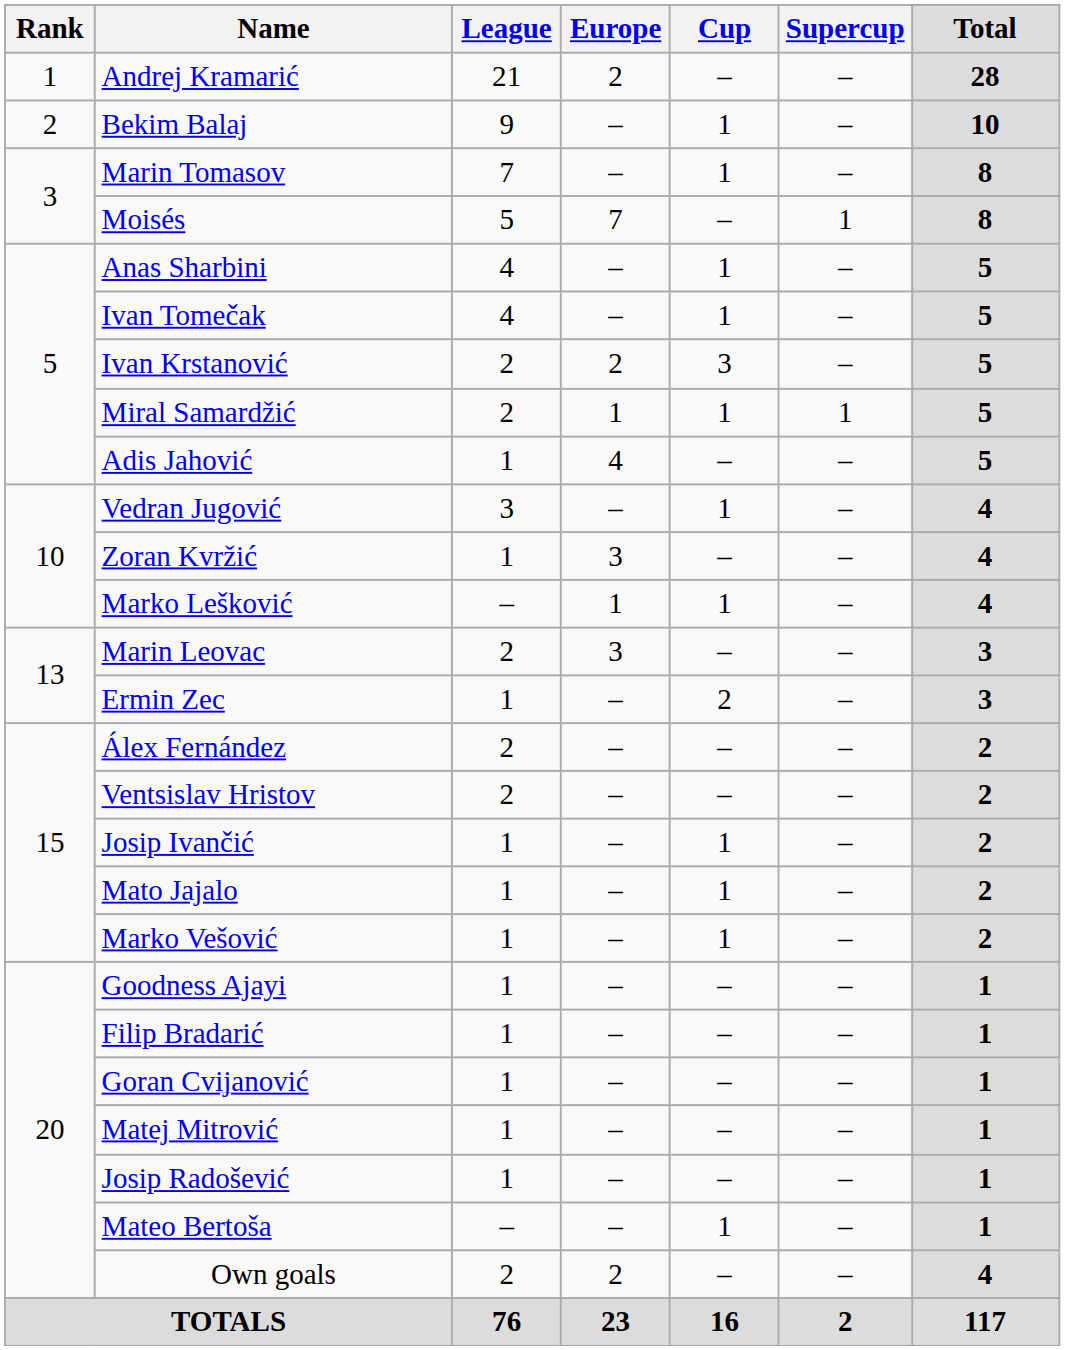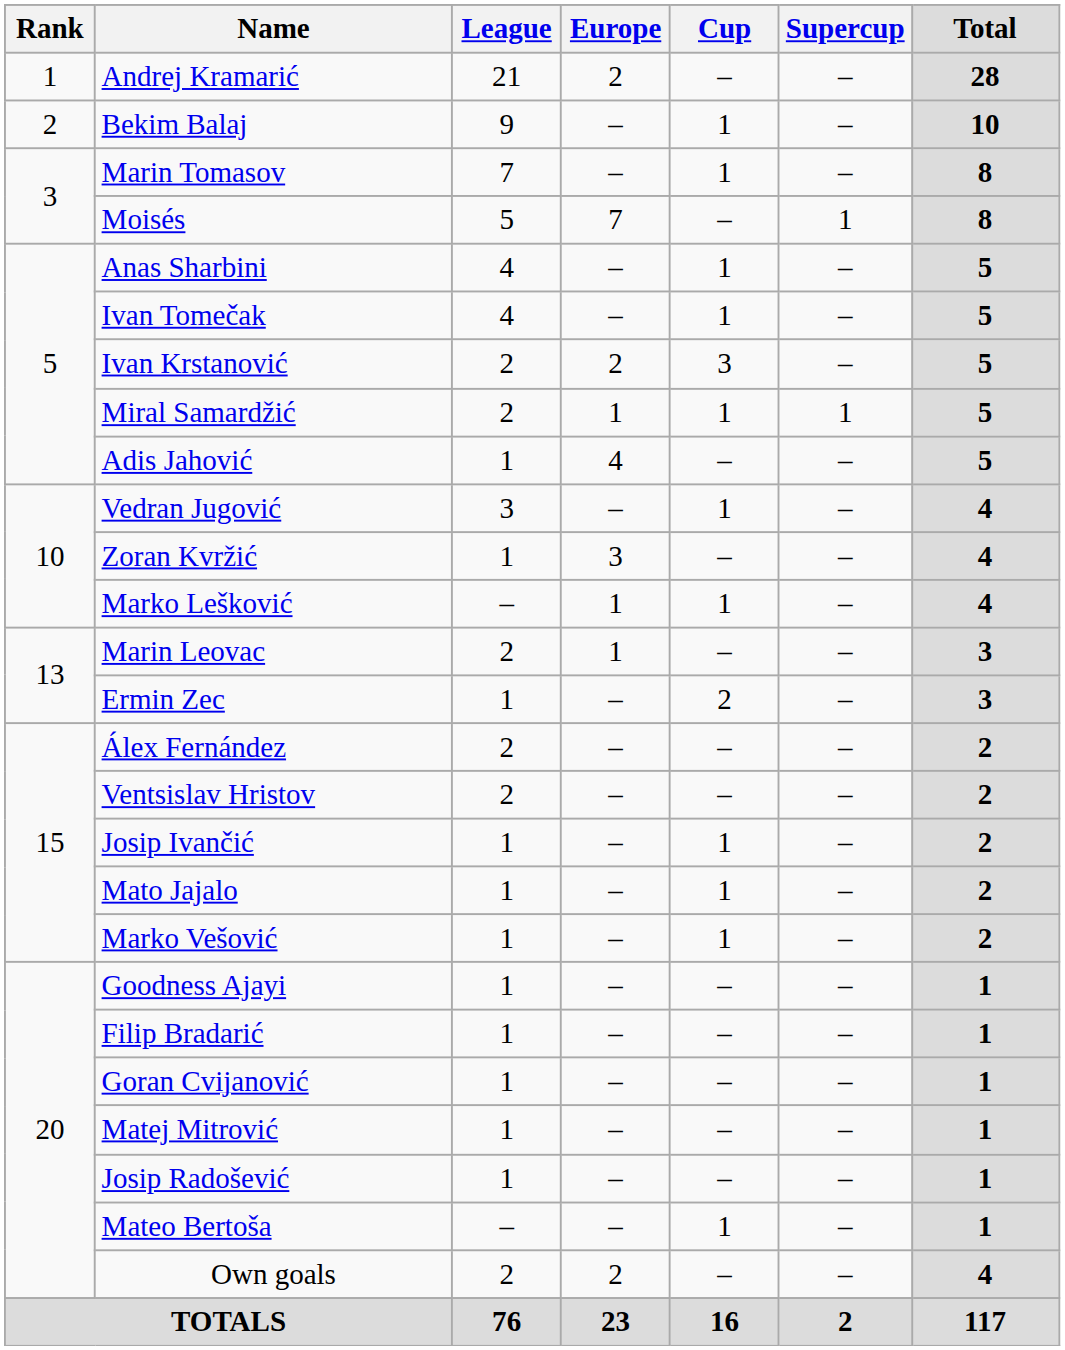Marin Leovac | Europe: 3 -> 1
